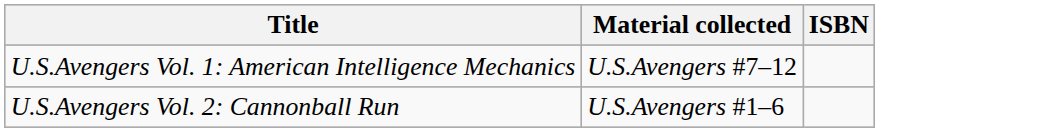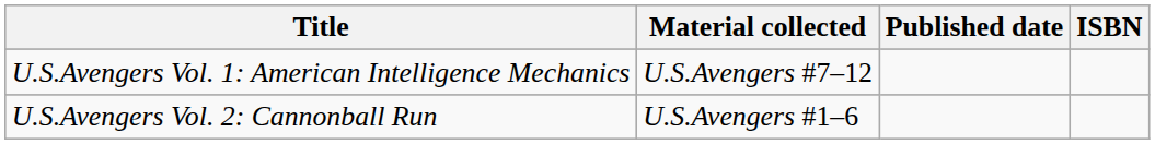+ column: Published date
